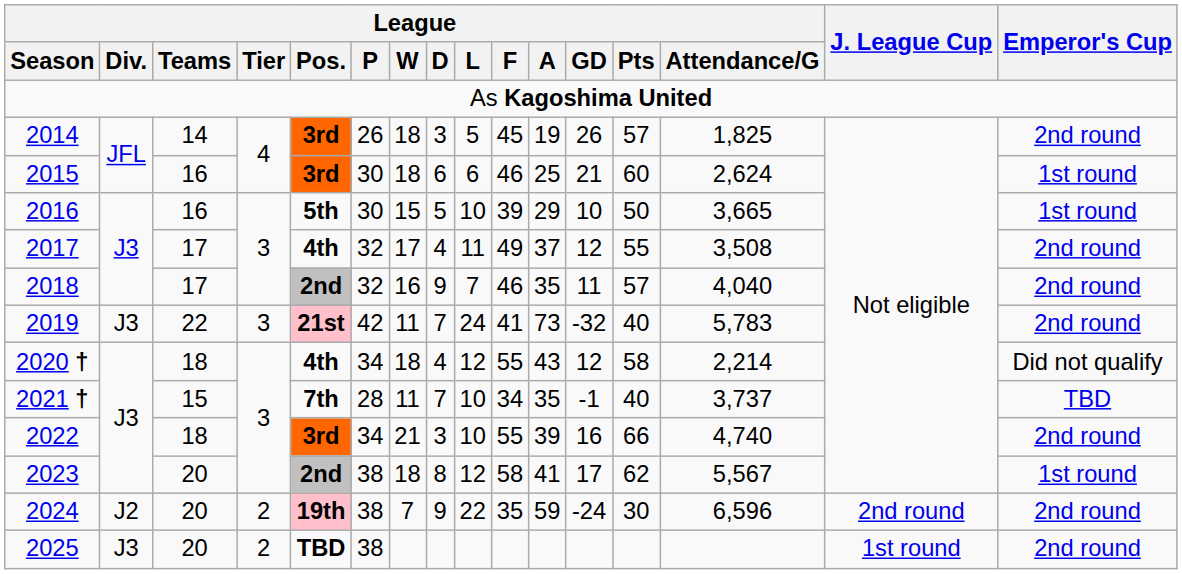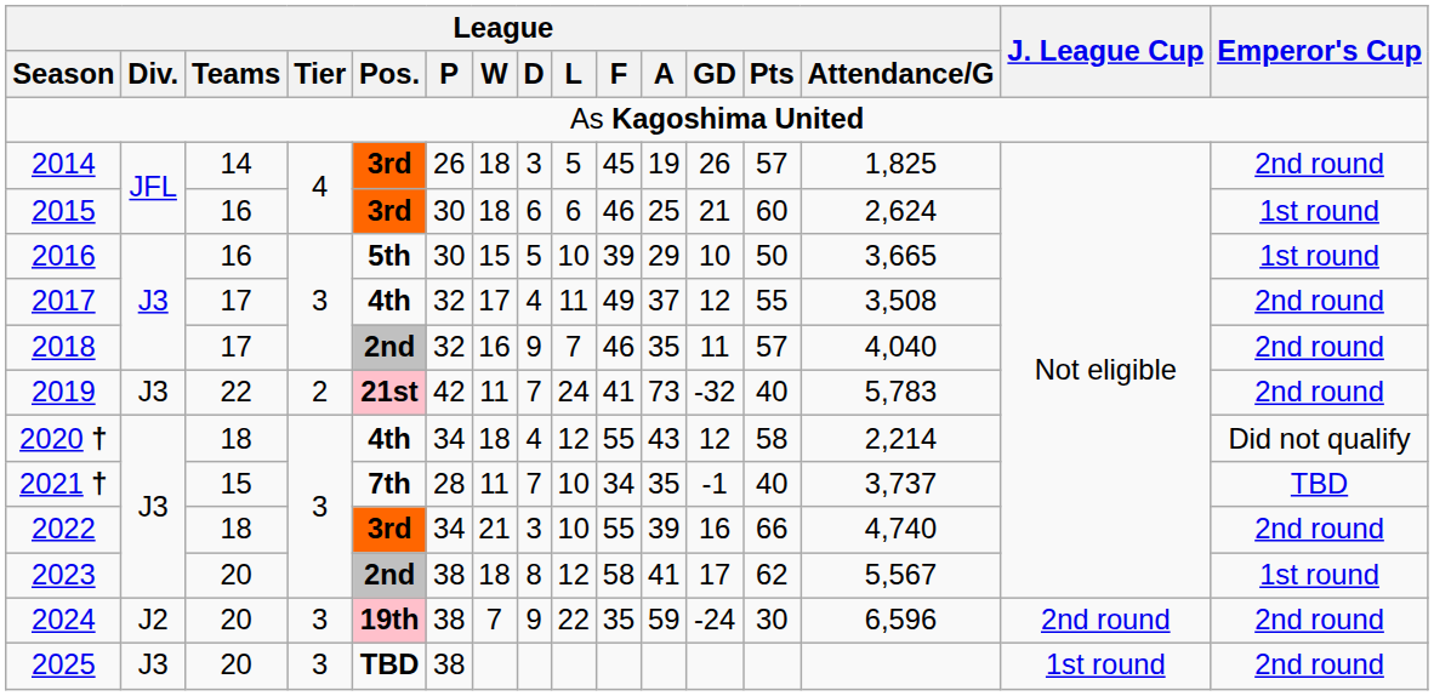2019 | League / Tier: 3 -> 2
2024 | League / Tier: 2 -> 3
2025 | League / Tier: 2 -> 3
